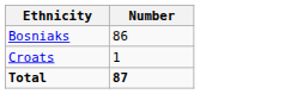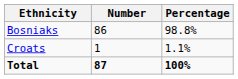+ column: Percentage | 98.8% | 1.1% | 100%
